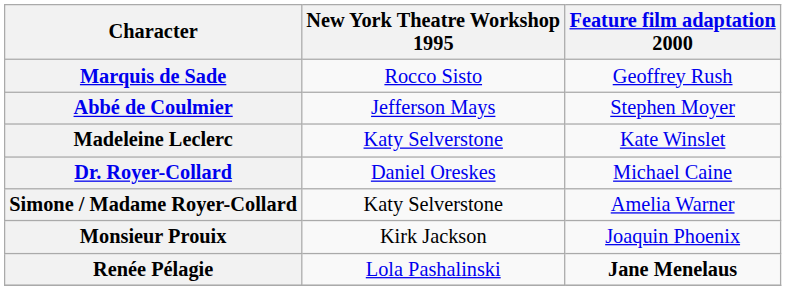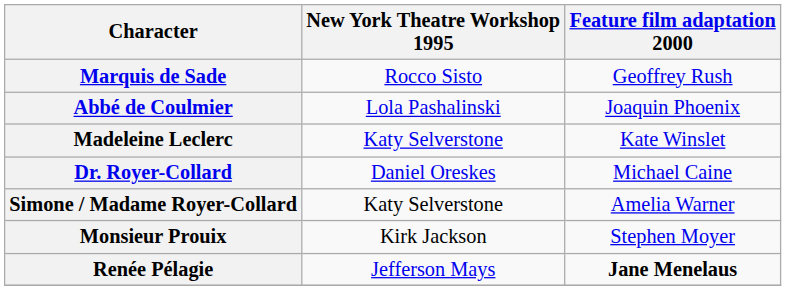Abbé de Coulmier | New York Theatre Workshop 1995: Jefferson Mays -> Lola Pashalinski
Abbé de Coulmier | Feature film adaptation 2000: Stephen Moyer -> Joaquin Phoenix
Monsieur Prouix | Feature film adaptation 2000: Joaquin Phoenix -> Stephen Moyer
Renée Pélagie | New York Theatre Workshop 1995: Lola Pashalinski -> Jefferson Mays
